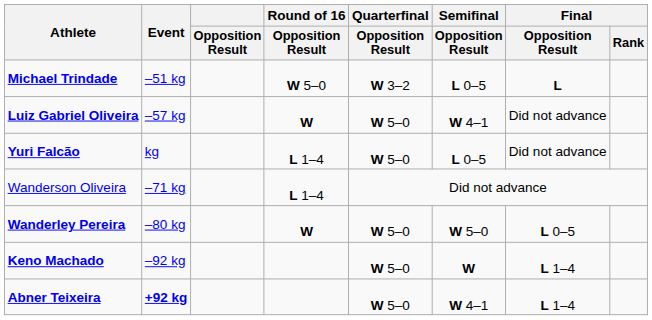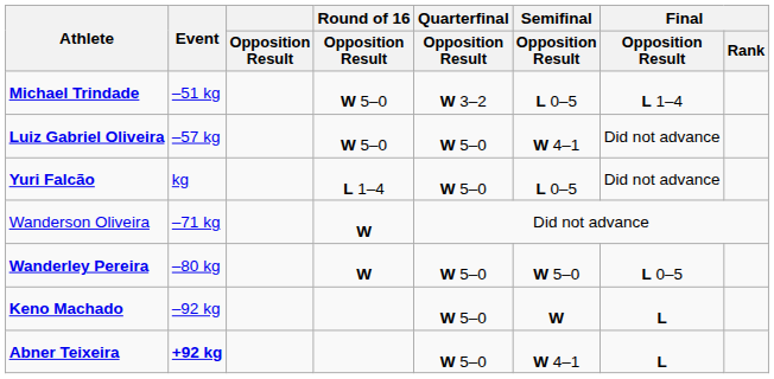Michael Trindade | Final / Opposition Result: L -> L 1–4
Luiz Gabriel Oliveira | Round of 16 / Opposition Result: W -> W 5–0
Wanderson Oliveira | Round of 16 / Opposition Result: L 1–4 -> W
Keno Machado | Final / Opposition Result: L 1–4 -> L
Abner Teixeira | Final / Opposition Result: L 1–4 -> L
